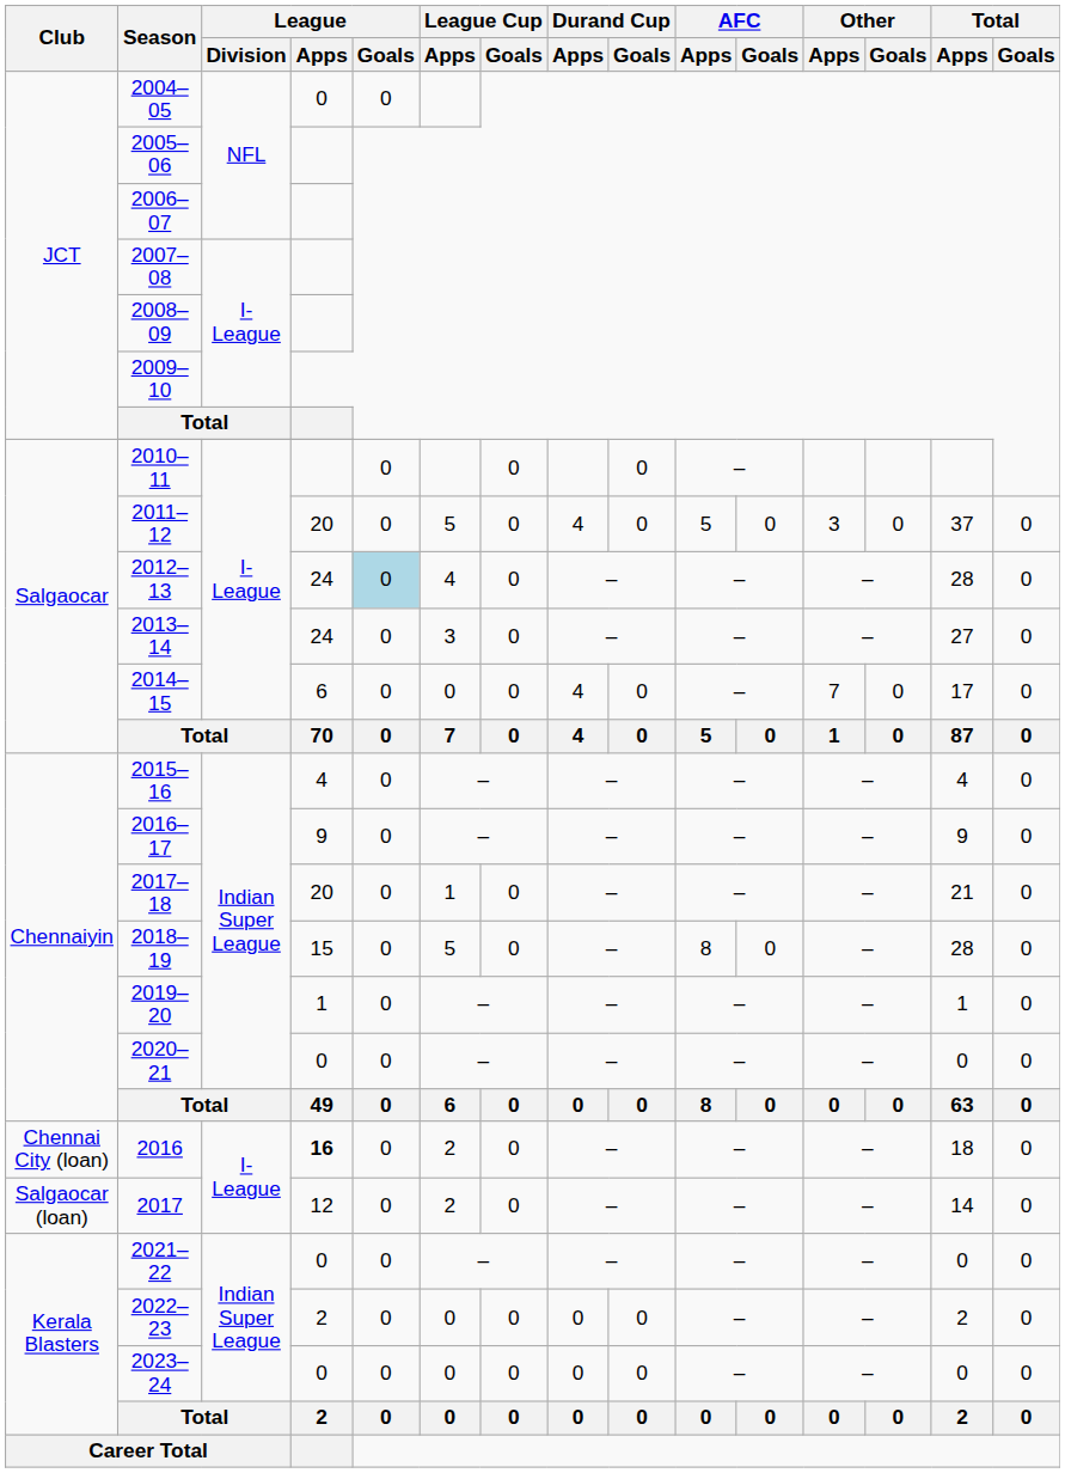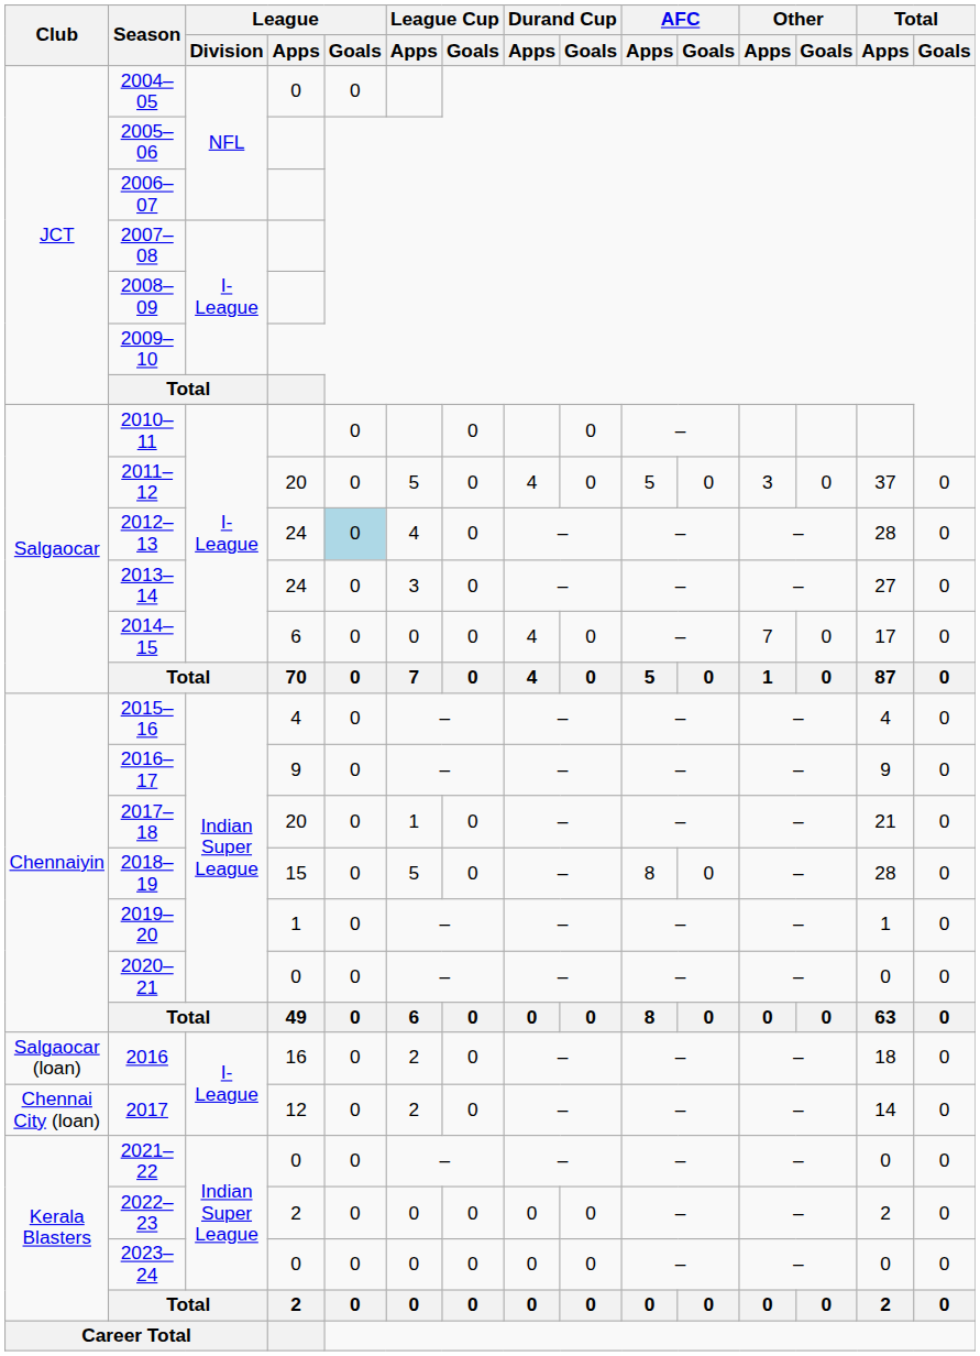2016 | Club: Chennai City (loan) -> Salgaocar (loan)
2016 | League / Apps: bold -> normal
2017 | Club: Salgaocar (loan) -> Chennai City (loan)
